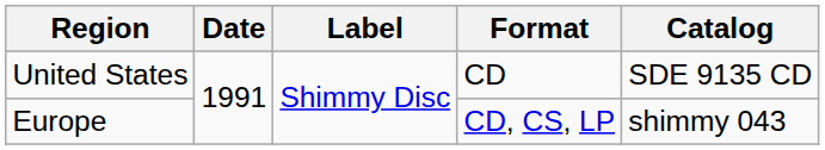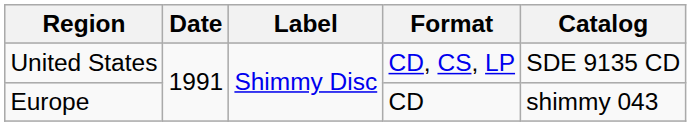United States | Format: CD -> CD, CS, LP
Europe | Format: CD, CS, LP -> CD
